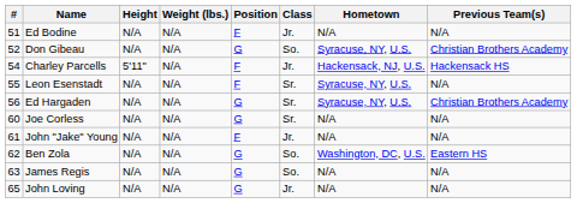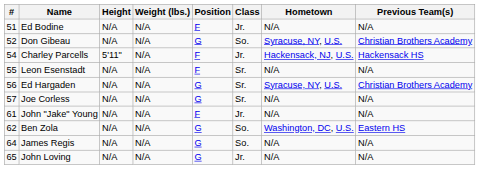Leon Esenstadt | Hometown: Syracuse, NY, U.S. -> N/A
Joe Corless | #: 60 -> 57
James Regis | #: 63 -> 64
